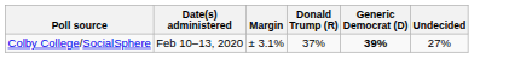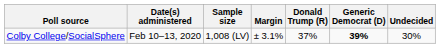+ column: Sample size | 1,008 (LV)
Colby College/SocialSphere | Undecided: 27% -> 30%
